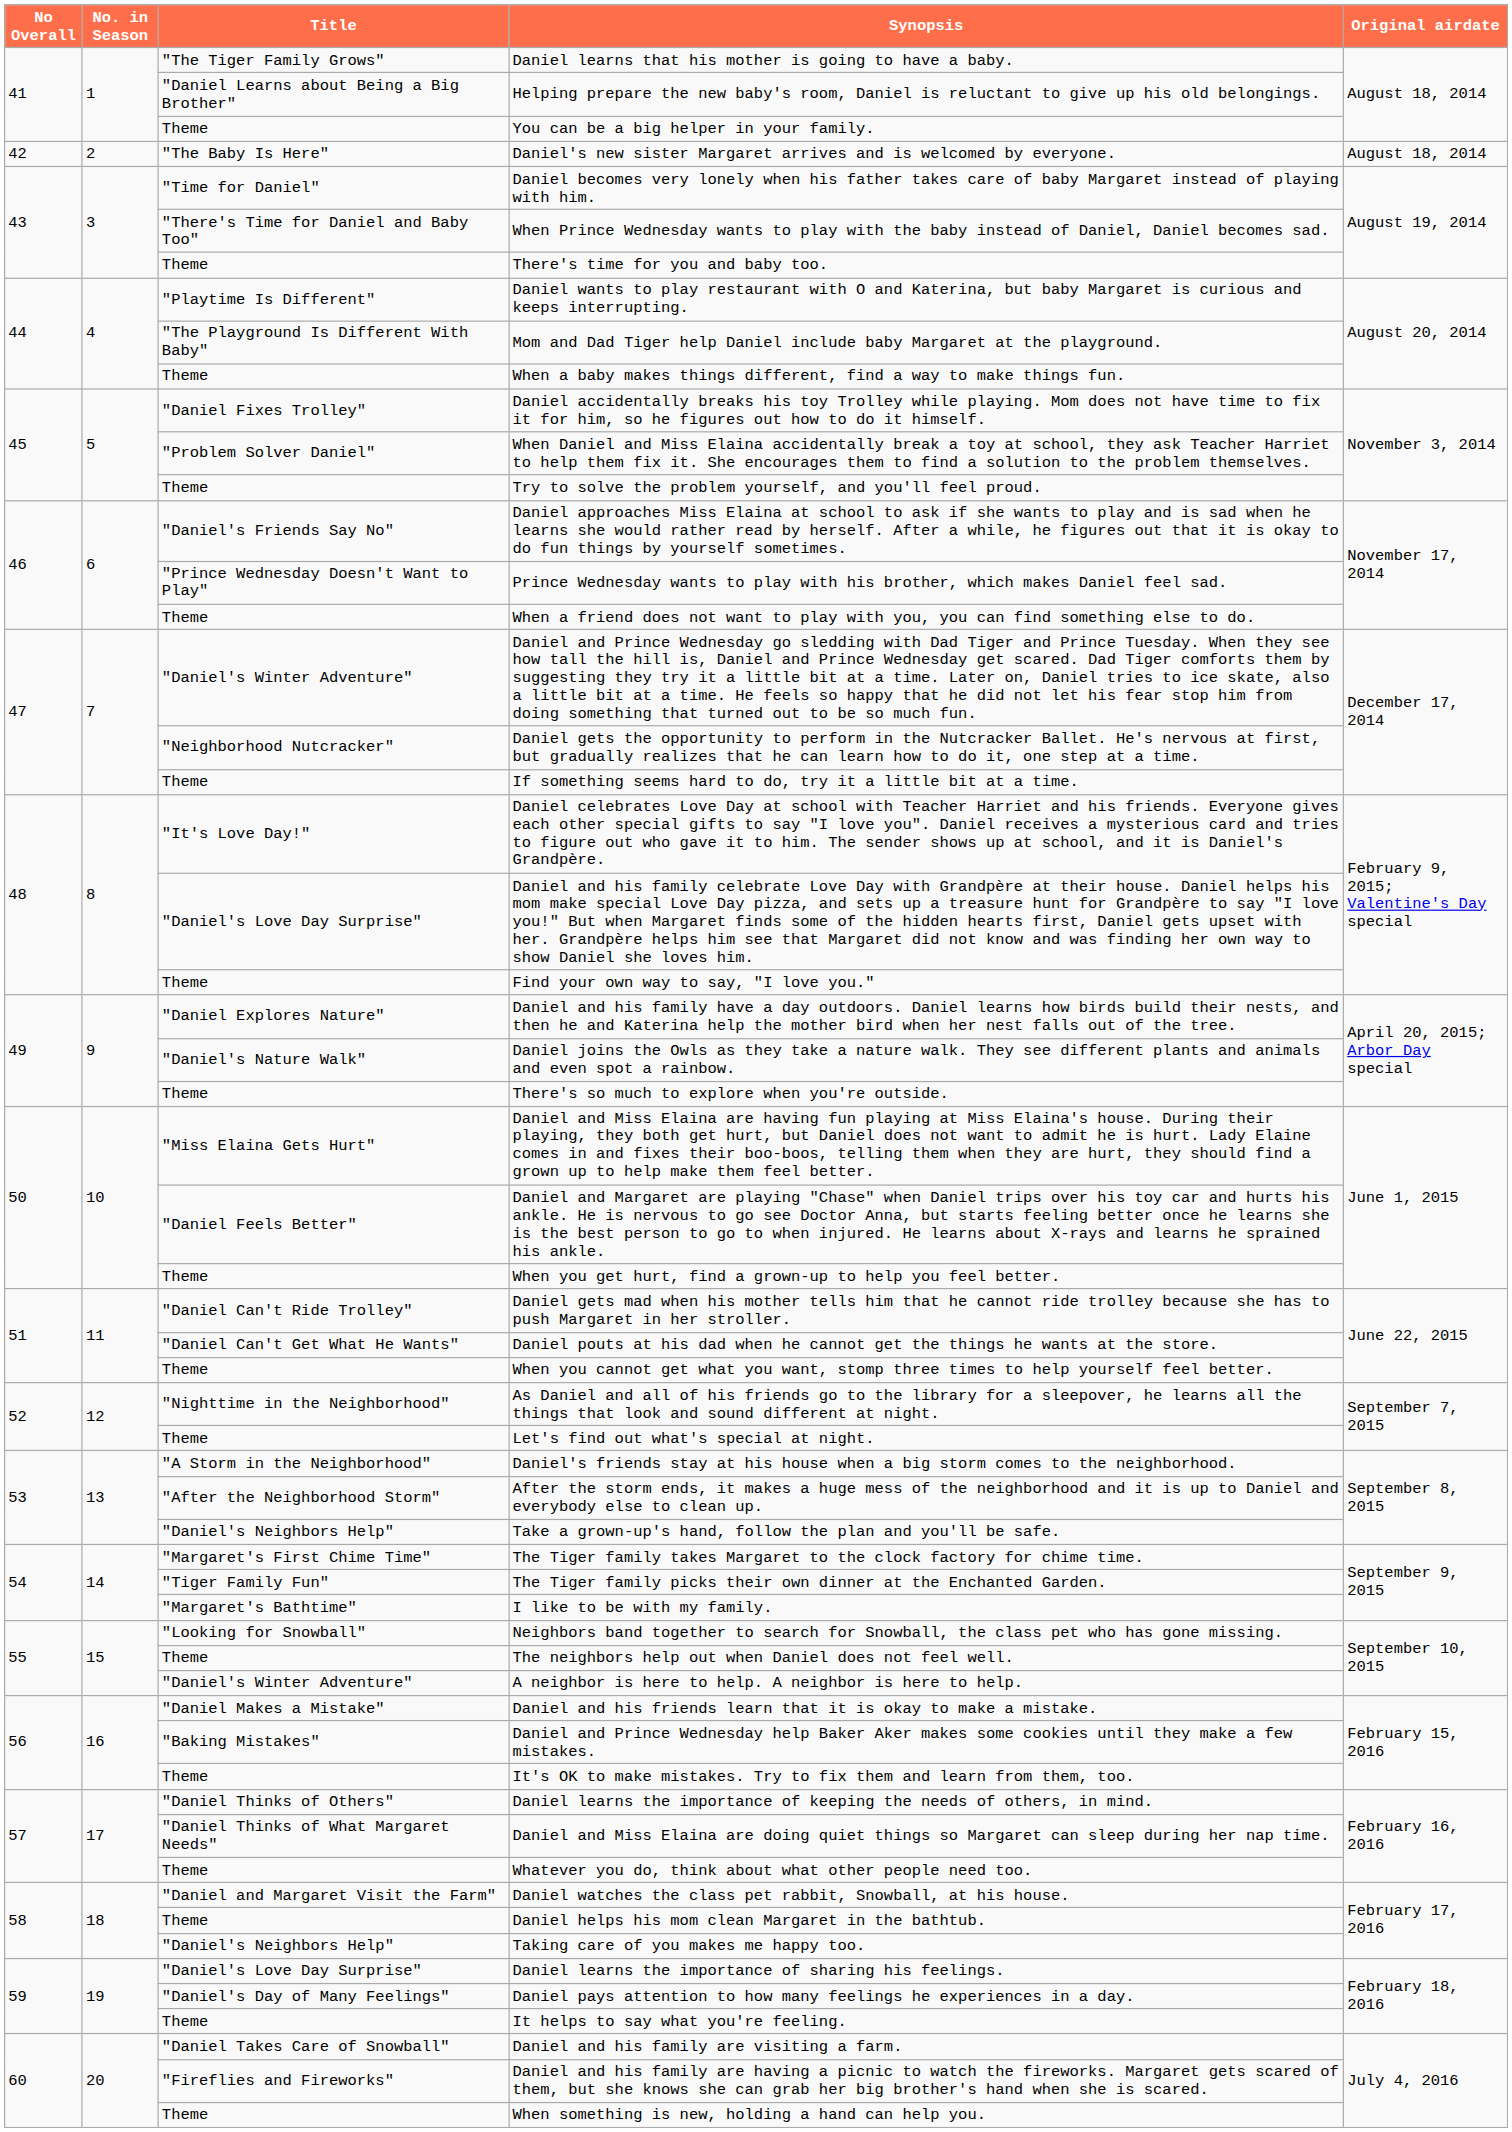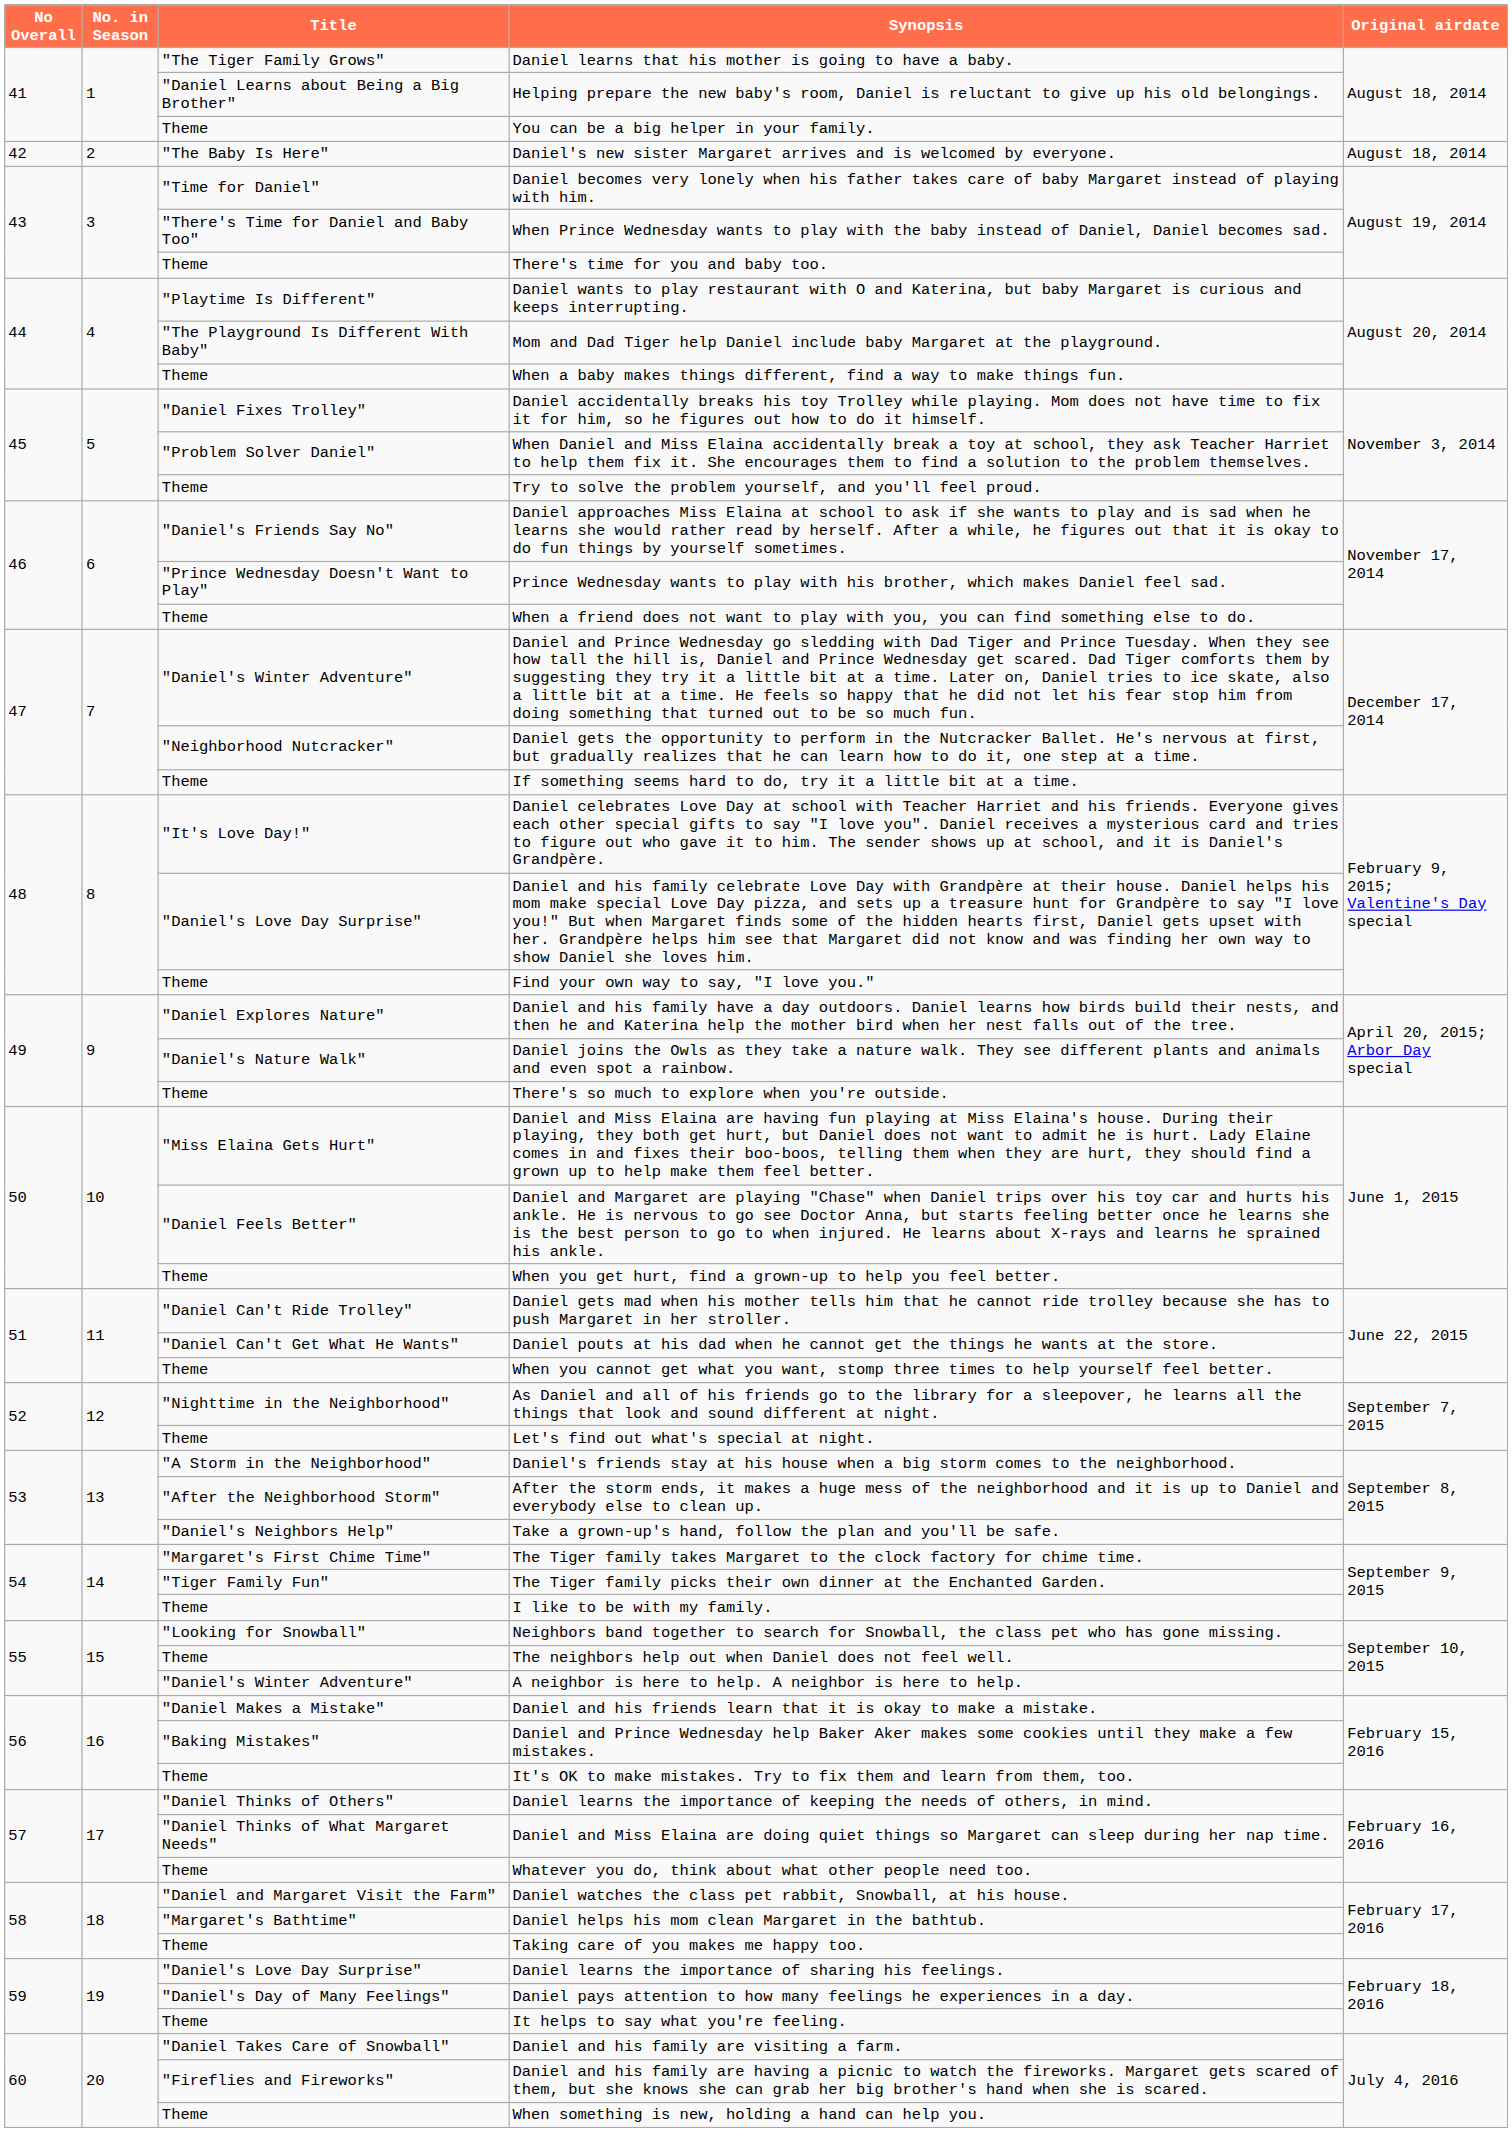I like to be with my family. | Title: "Margaret's Bathtime" -> Theme
Daniel helps his mom clean Margaret in the bathtub. | Title: Theme -> "Margaret's Bathtime"
Taking care of you makes me happy too. | Title: "Daniel's Neighbors Help" -> Theme
